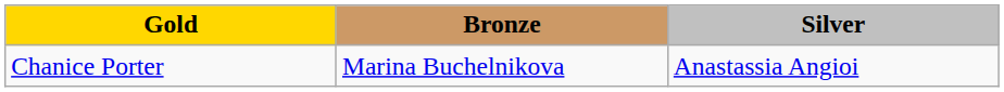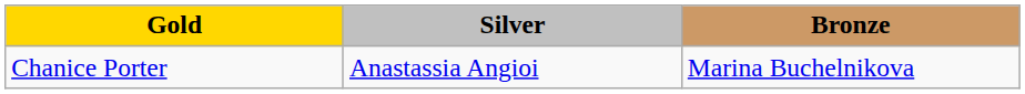columns swapped: Silver <-> Bronze
